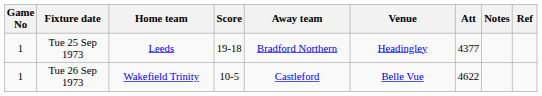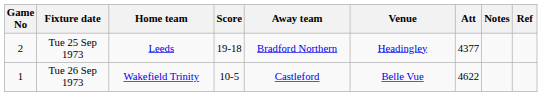Tue 25 Sep 1973 | Game No: 1 -> 2
